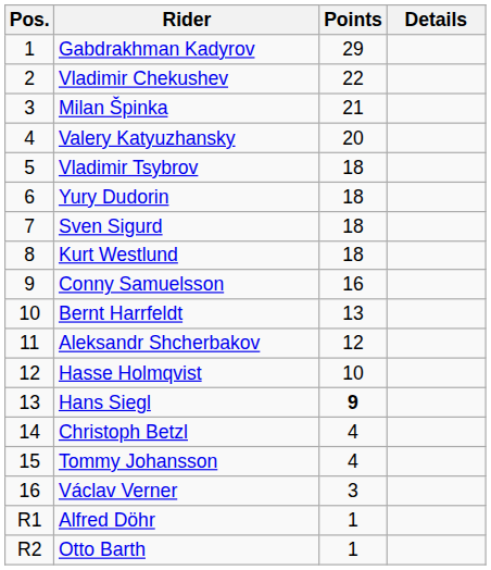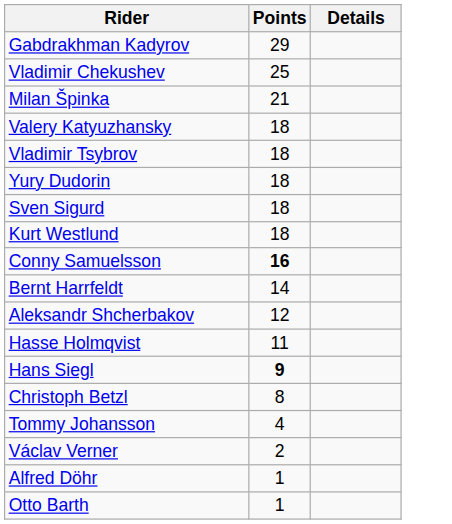- column: Pos. | 1 | 2 | 3 | 4 | 5 | 6 | 7 | 8 | 9 | 10 | 11 | 12 | 13 | 14 | 15 | 16 | R1 | R2
Vladimir Chekushev | Points: 22 -> 25
Valery Katyuzhansky | Points: 20 -> 18
Conny Samuelsson | Points: normal -> bold
Bernt Harrfeldt | Points: 13 -> 14
Hasse Holmqvist | Points: 10 -> 11
Christoph Betzl | Points: 4 -> 8
Václav Verner | Points: 3 -> 2
